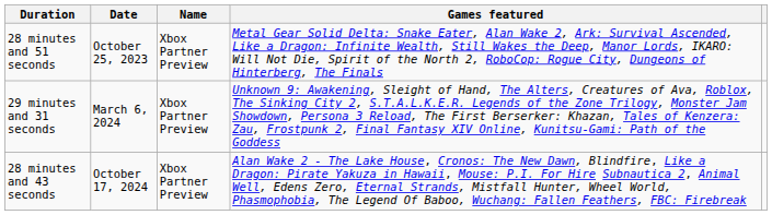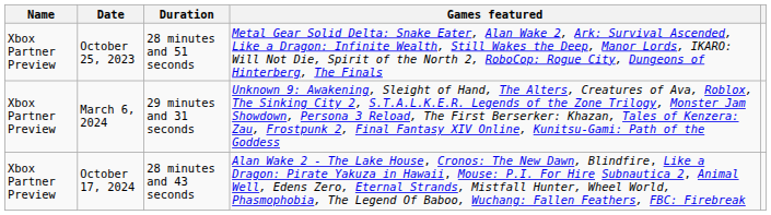columns swapped: Name <-> Duration
